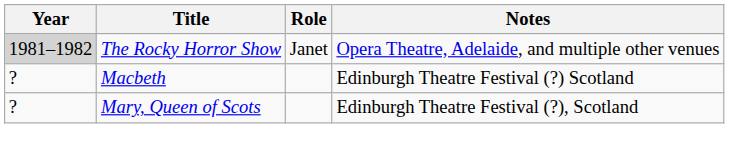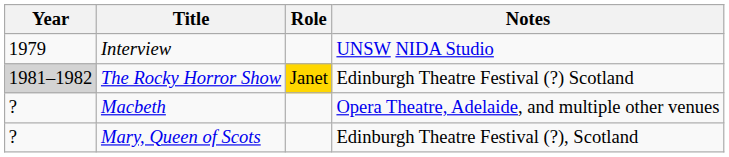+ row: 1979 | Interview | UNSW NIDA Studio
The Rocky Horror Show | Role: no background -> gold background
The Rocky Horror Show | Notes: Opera Theatre, Adelaide, and multiple other venues -> Edinburgh Theatre Festival (?) Scotland
Macbeth | Notes: Edinburgh Theatre Festival (?) Scotland -> Opera Theatre, Adelaide, and multiple other venues
